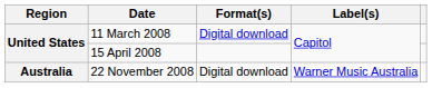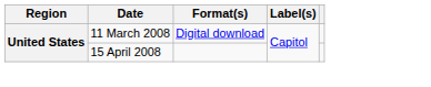- row: Australia | 22 November 2008 | Digital download | Warner Music Australia
